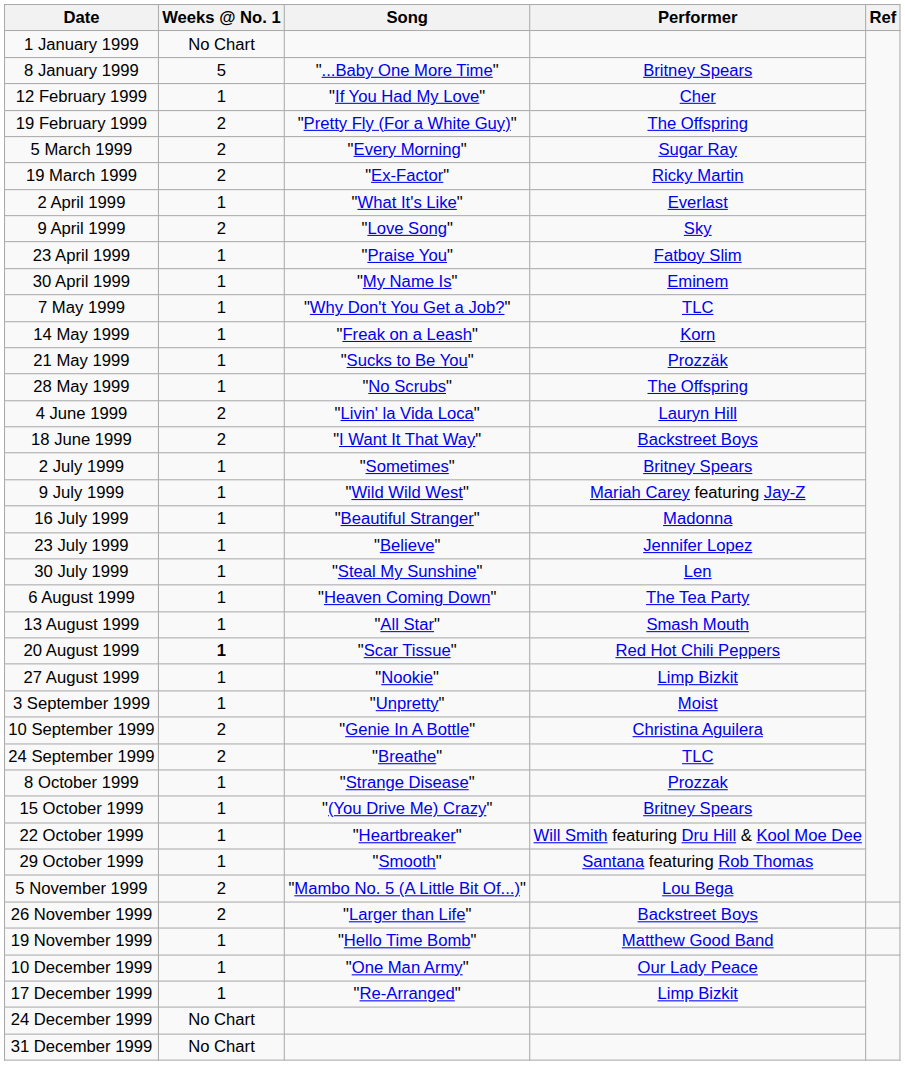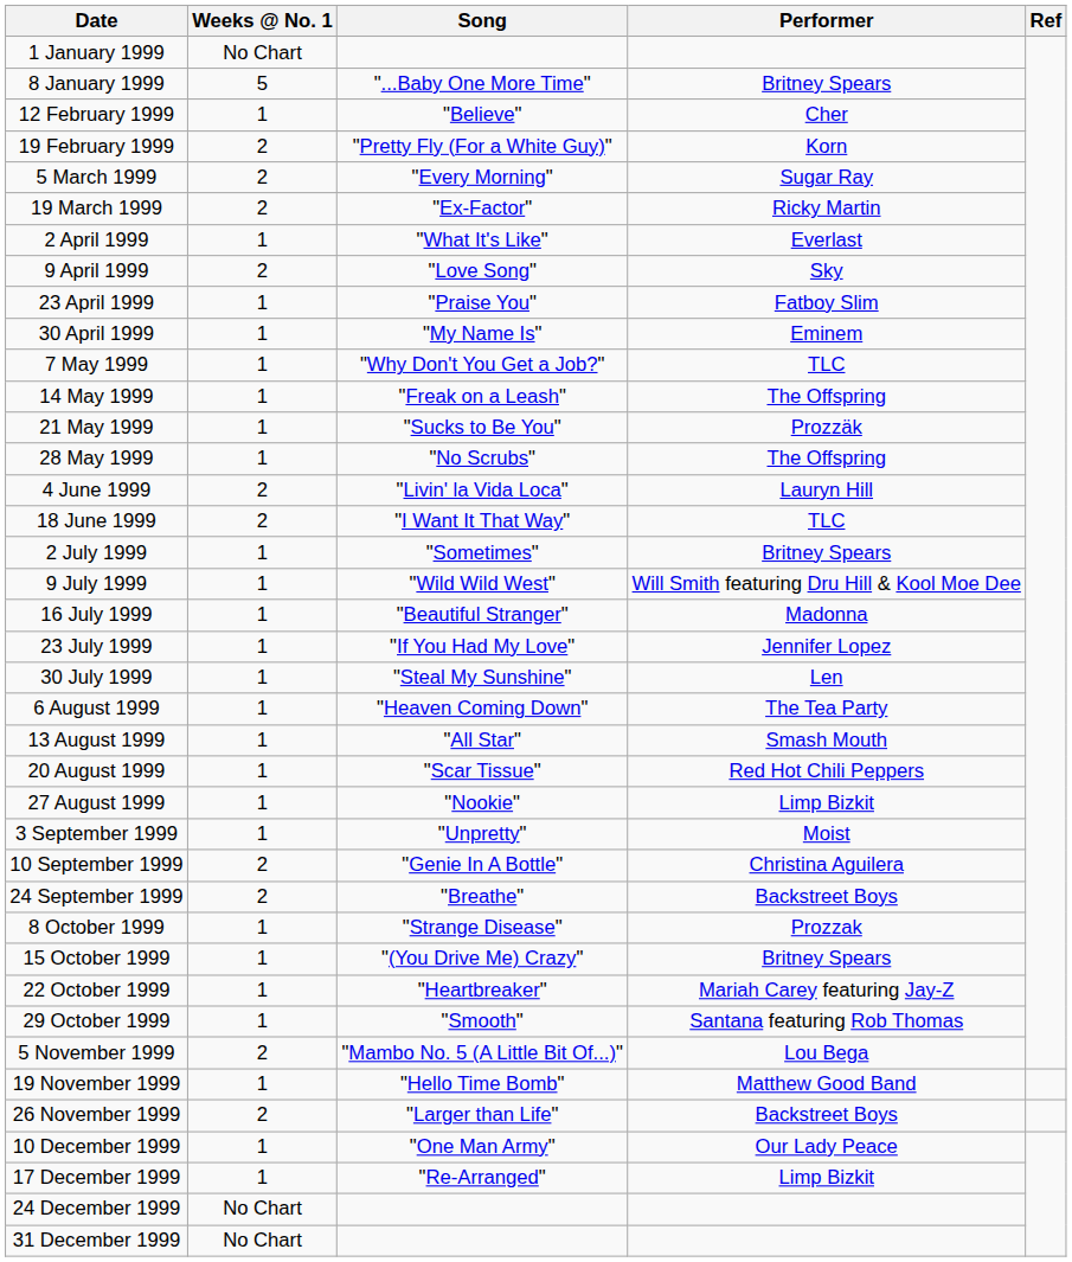12 February 1999 | Song: "If You Had My Love" -> "Believe"
19 February 1999 | Performer: The Offspring -> Korn
14 May 1999 | Performer: Korn -> The Offspring
18 June 1999 | Performer: Backstreet Boys -> TLC
9 July 1999 | Performer: Mariah Carey featuring Jay-Z -> Will Smith featuring Dru Hill & Kool Moe Dee
23 July 1999 | Song: "Believe" -> "If You Had My Love"
20 August 1999 | Weeks @ No. 1: bold -> normal
24 September 1999 | Performer: TLC -> Backstreet Boys
22 October 1999 | Performer: Will Smith featuring Dru Hill & Kool Moe Dee -> Mariah Carey featuring Jay-Z
rows swapped: 19 November 1999 <-> 26 November 1999
